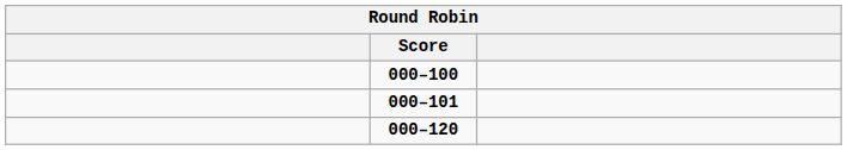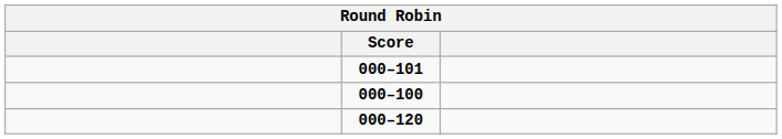rows swapped: 000–100 <-> 000–101
